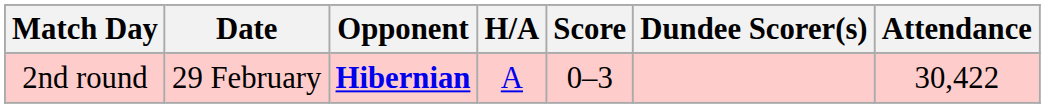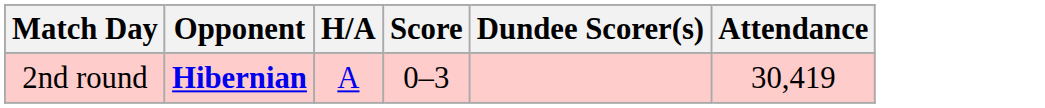- column: Date | 29 February
2nd round | Attendance: 30,422 -> 30,419
